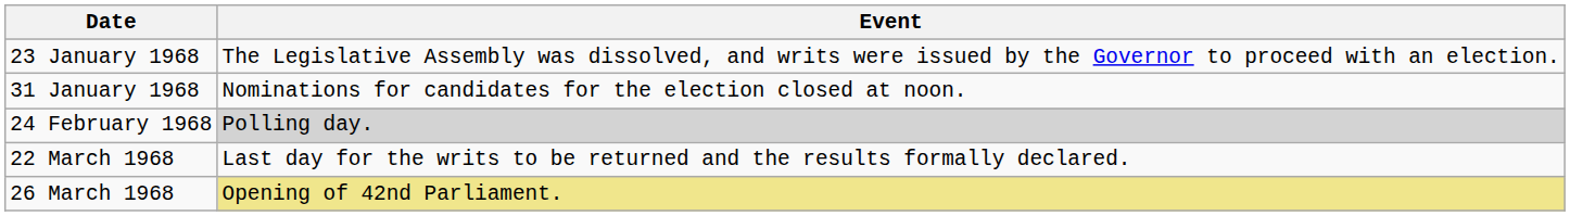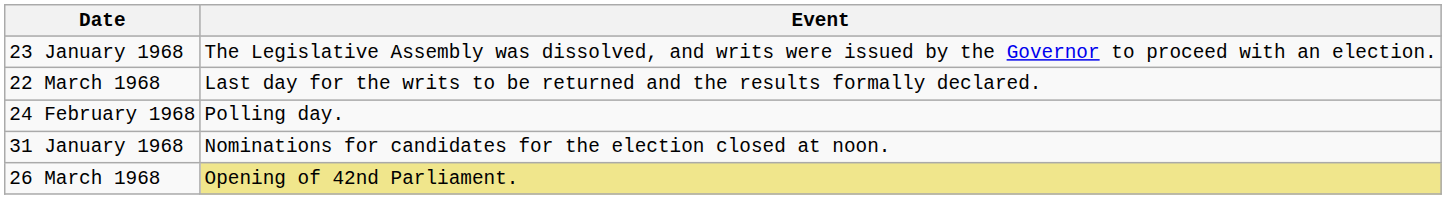rows swapped: 31 January 1968 <-> 22 March 1968
24 February 1968 | Event: lightgrey background -> no background
